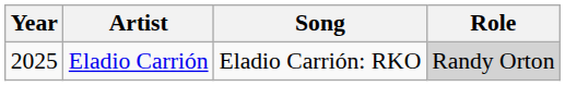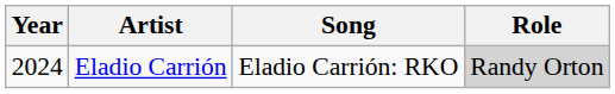Eladio Carrión | Year: 2025 -> 2024
